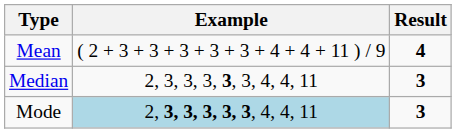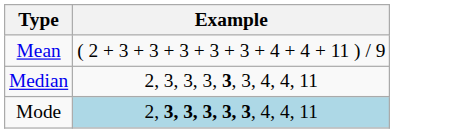- column: Result | 4 | 3 | 3
